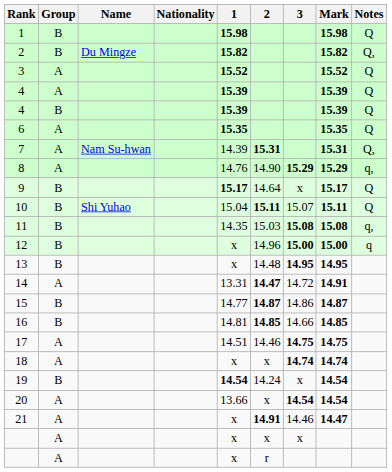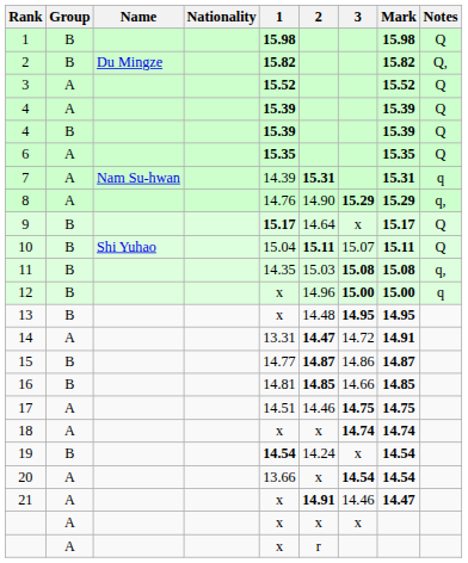7 | Notes: Q, -> q
